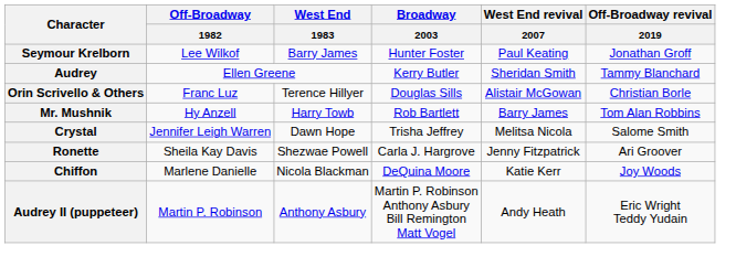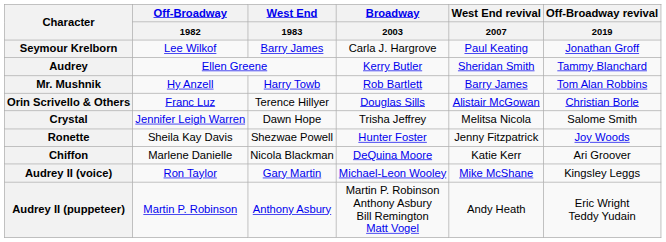Seymour Krelborn | Broadway / 2003: Hunter Foster -> Carla J. Hargrove
rows swapped: Mr. Mushnik <-> Orin Scrivello & Others
Ronette | Broadway / 2003: Carla J. Hargrove -> Hunter Foster
Ronette | Off-Broadway revival / 2019: Ari Groover -> Joy Woods
Chiffon | Off-Broadway revival / 2019: Joy Woods -> Ari Groover
+ row: Audrey II (voice) | Ron Taylor | Gary Martin | Michael-Leon Wooley | Mike McShane | Kingsley Leggs
